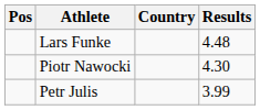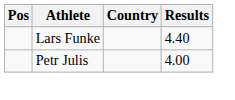Lars Funke | Results: 4.48 -> 4.40
- row: Piotr Nawocki | 4.30
Petr Julis | Results: 3.99 -> 4.00
